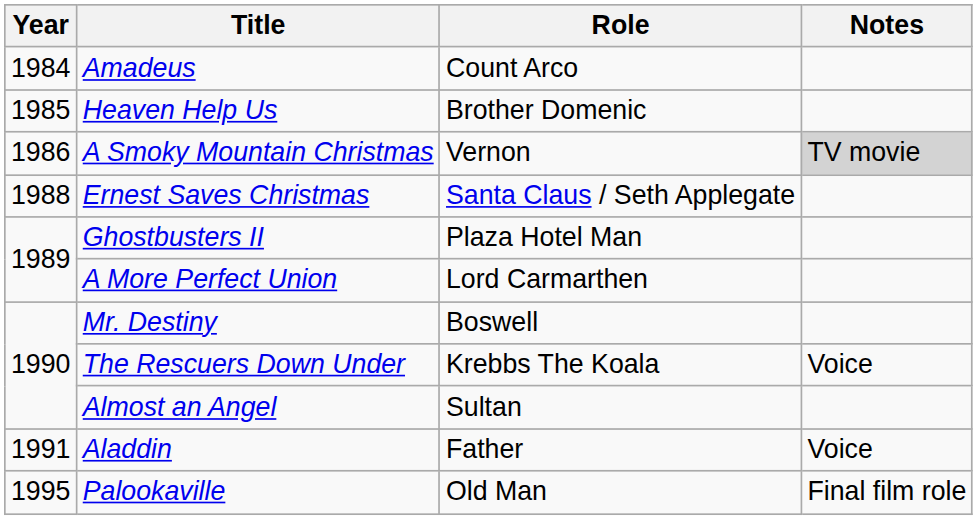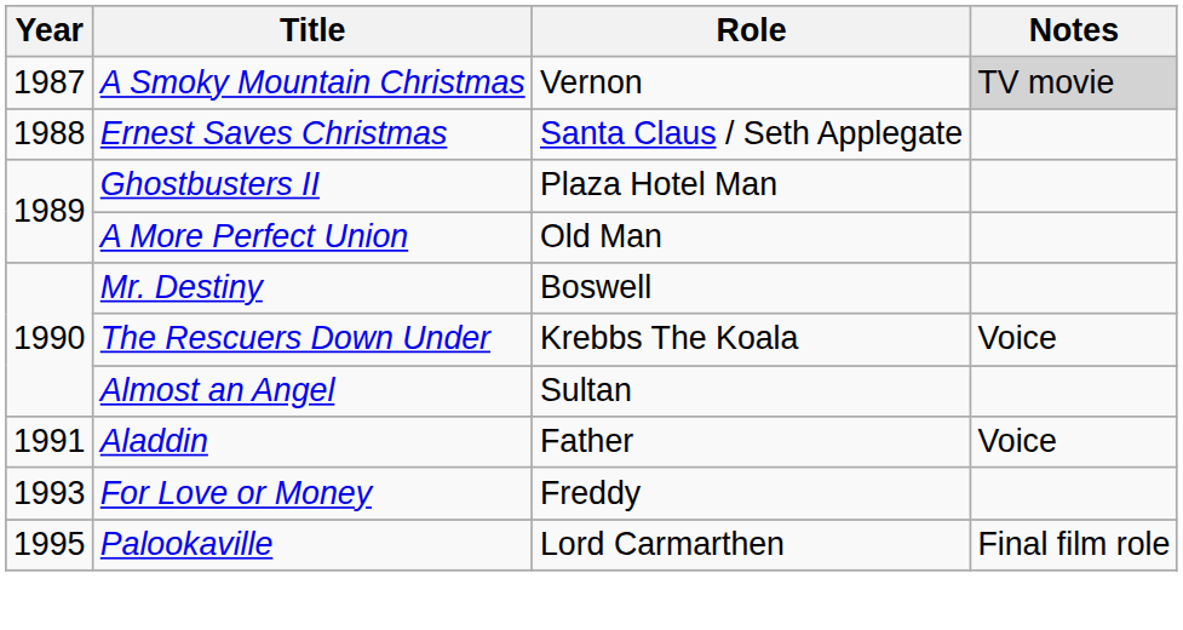- row: 1984 | Amadeus | Count Arco
- row: 1985 | Heaven Help Us | Brother Domenic
A Smoky Mountain Christmas | Year: 1986 -> 1987
A More Perfect Union | Role: Lord Carmarthen -> Old Man
+ row: 1993 | For Love or Money | Freddy
Palookaville | Role: Old Man -> Lord Carmarthen
